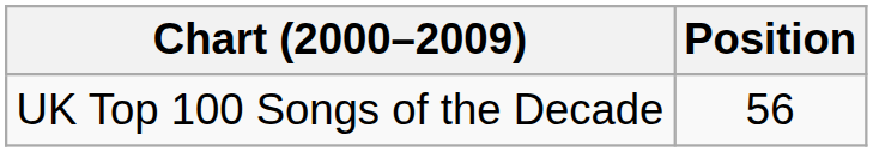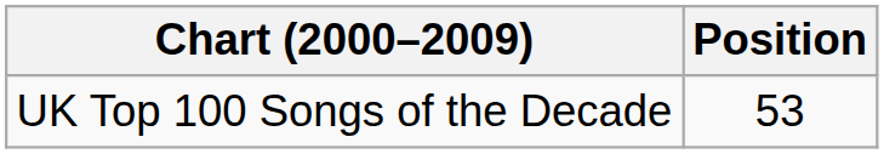UK Top 100 Songs of the Decade | Position: 56 -> 53
